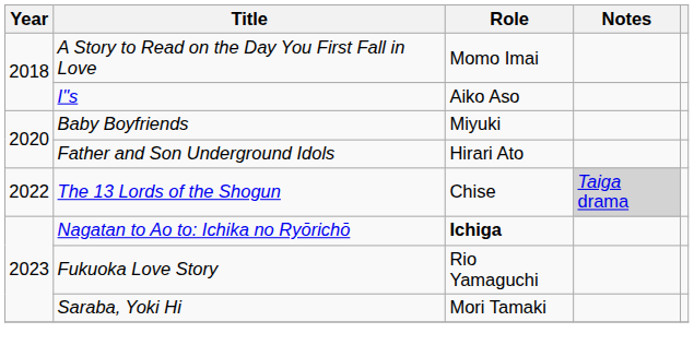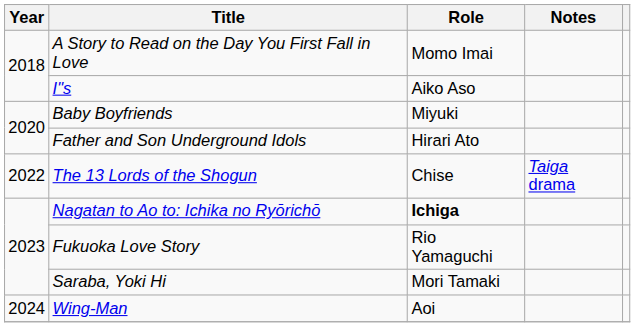The 13 Lords of the Shogun | Notes: lightgrey background -> no background
+ row: 2024 | Wing-Man | Aoi
